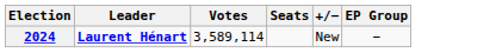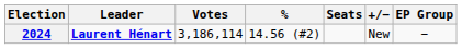+ column: % | 14.56 (#2)
2024 | Votes: 3,589,114 -> 3,186,114
